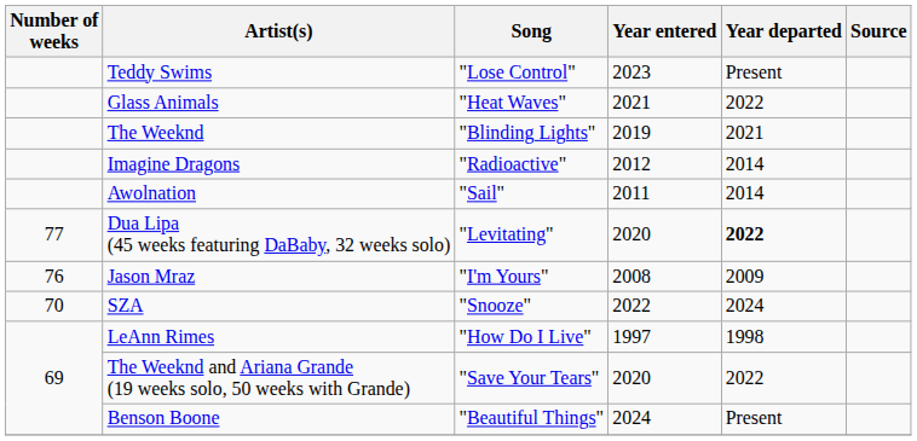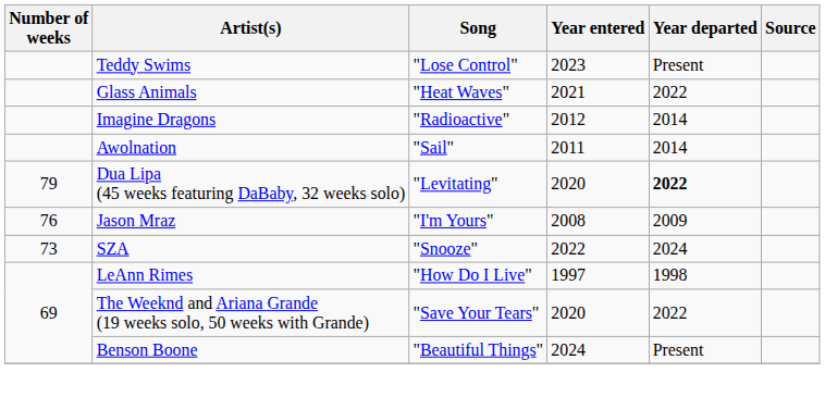- row: The Weeknd | "Blinding Lights" | 2019 | 2021
Dua Lipa (45 weeks featuring DaBaby, 32 weeks solo) | Number of weeks: 77 -> 79
SZA | Number of weeks: 70 -> 73
